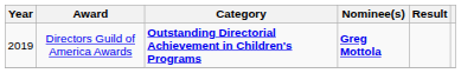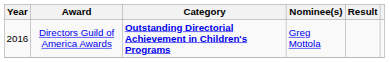Directors Guild of America Awards | Year: 2019 -> 2016
Directors Guild of America Awards | Nominee(s): bold -> normal
